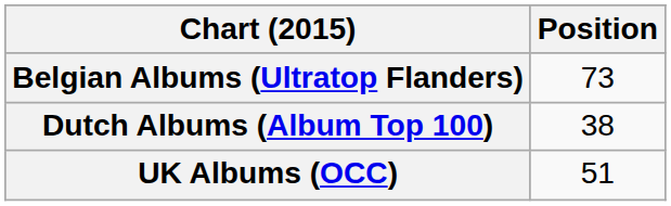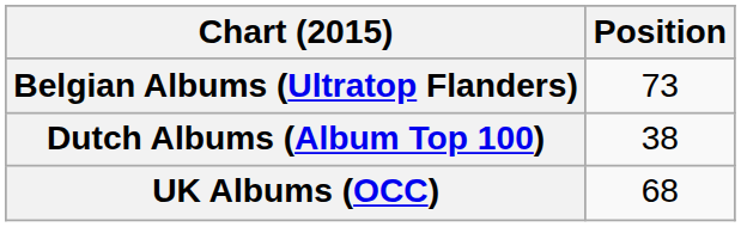UK Albums (OCC) | Position: 51 -> 68
